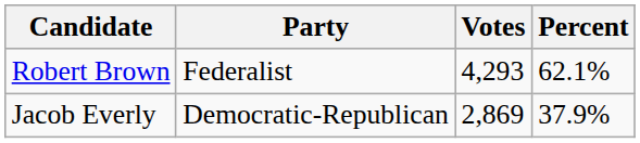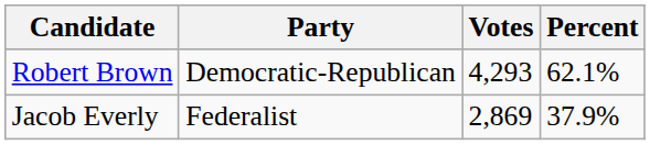Robert Brown | Party: Federalist -> Democratic-Republican
Jacob Everly | Party: Democratic-Republican -> Federalist
